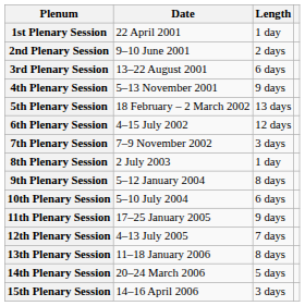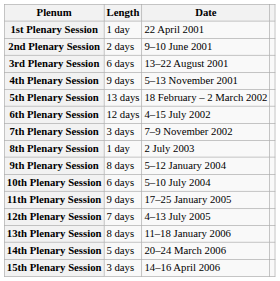columns swapped: Date <-> Length
